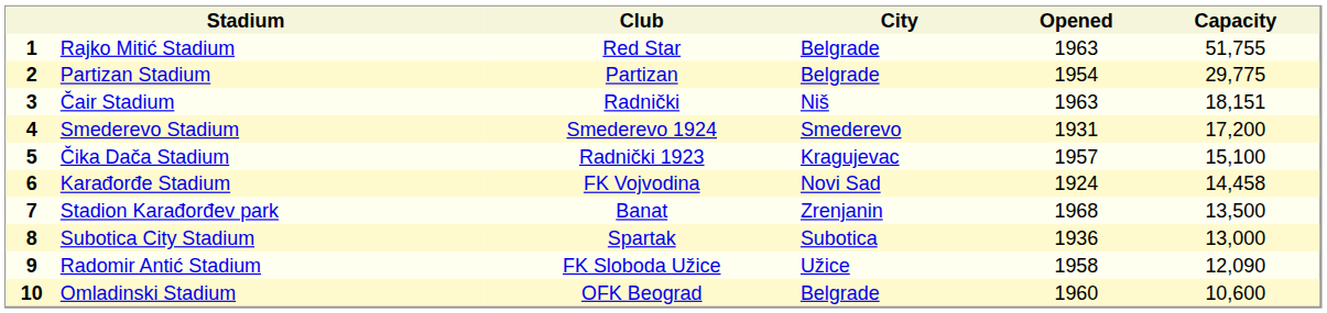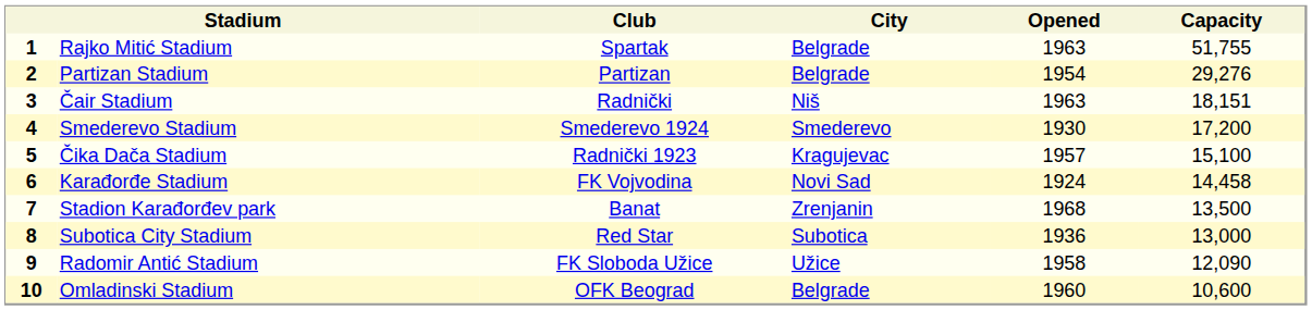1 | Club: Red Star -> Spartak
2 | Capacity: 29,775 -> 29,276
4 | Opened: 1931 -> 1930
8 | Club: Spartak -> Red Star
